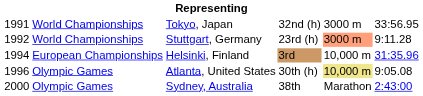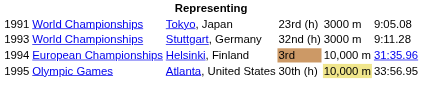Tokyo, Japan | column 4: 32nd (h) -> 23rd (h)
Tokyo, Japan | column 6: 33:56.95 -> 9:05.08
Stuttgart, Germany | column 1: 1992 -> 1993
Stuttgart, Germany | column 4: 23rd (h) -> 32nd (h)
Stuttgart, Germany | column 5: lightsalmon background -> no background
Atlanta, United States | column 1: 1996 -> 1995
Atlanta, United States | column 6: 9:05.08 -> 33:56.95
- row: 2000 | Olympic Games | Sydney, Australia | 38th | Marathon | 2:43:00
